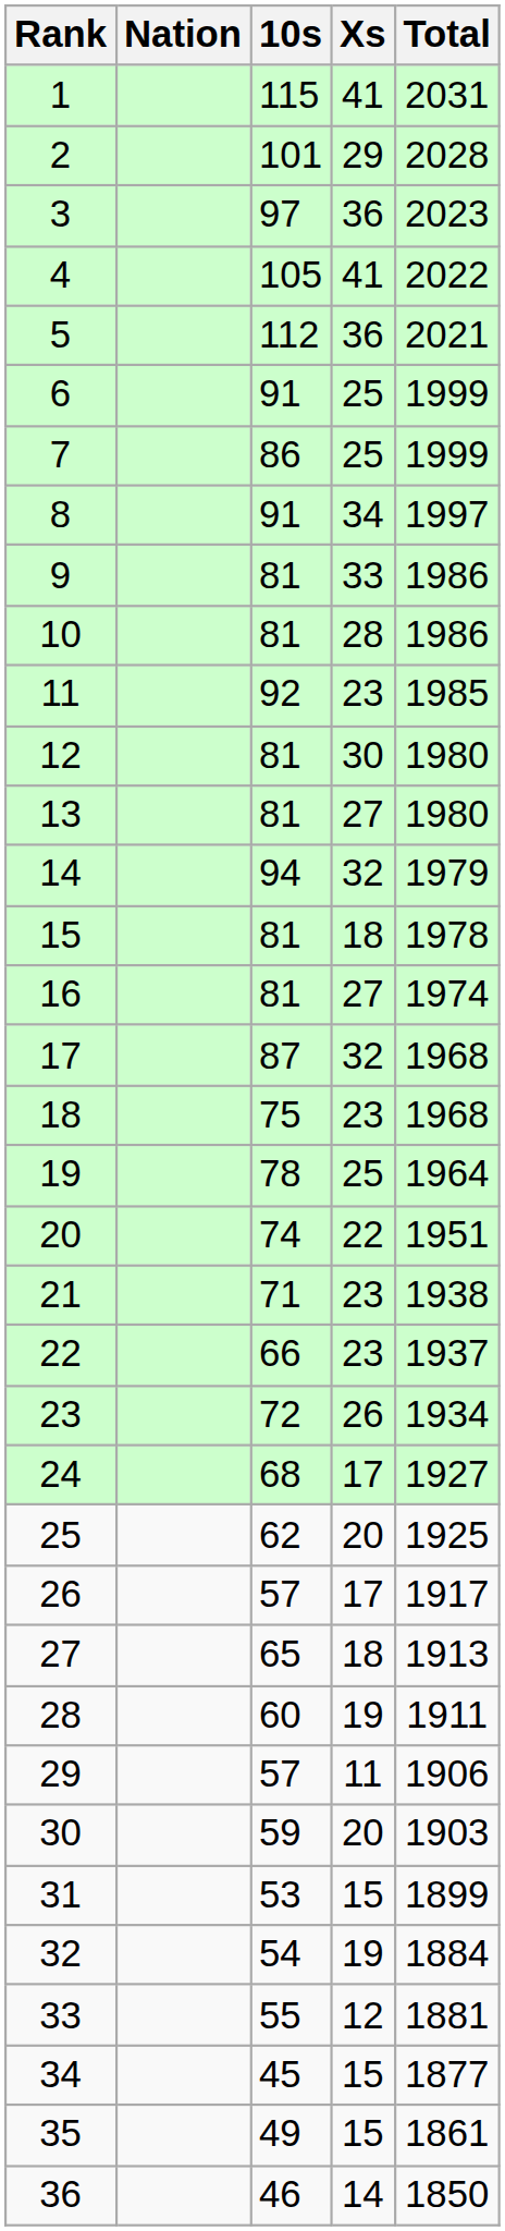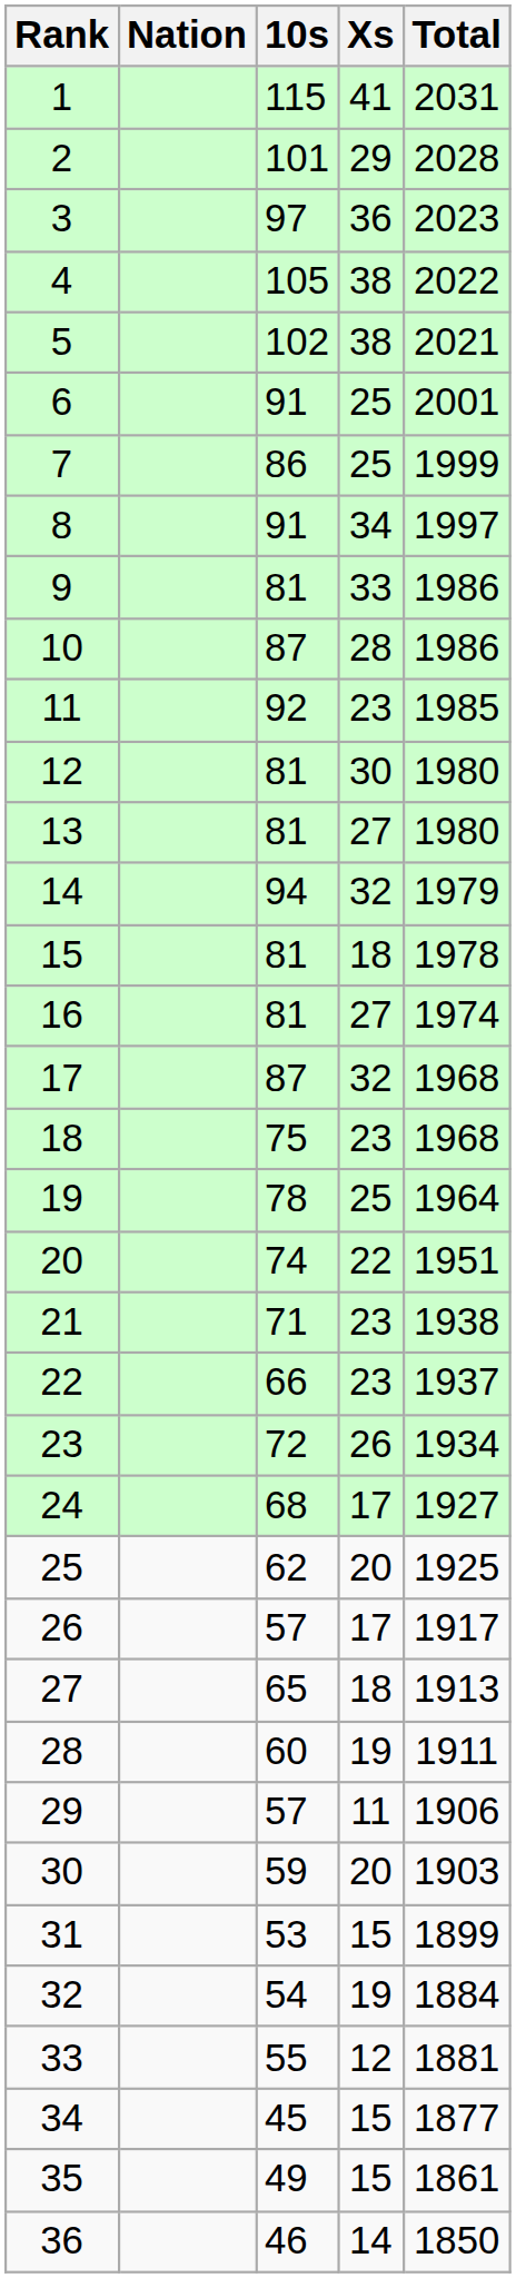4 | Xs: 41 -> 38
5 | 10s: 112 -> 102
5 | Xs: 36 -> 38
6 | Total: 1999 -> 2001
10 | 10s: 81 -> 87
